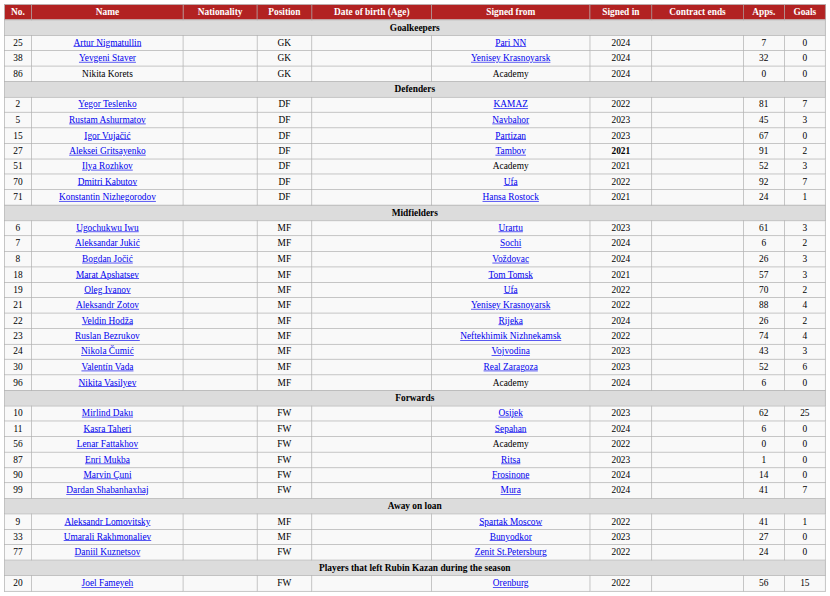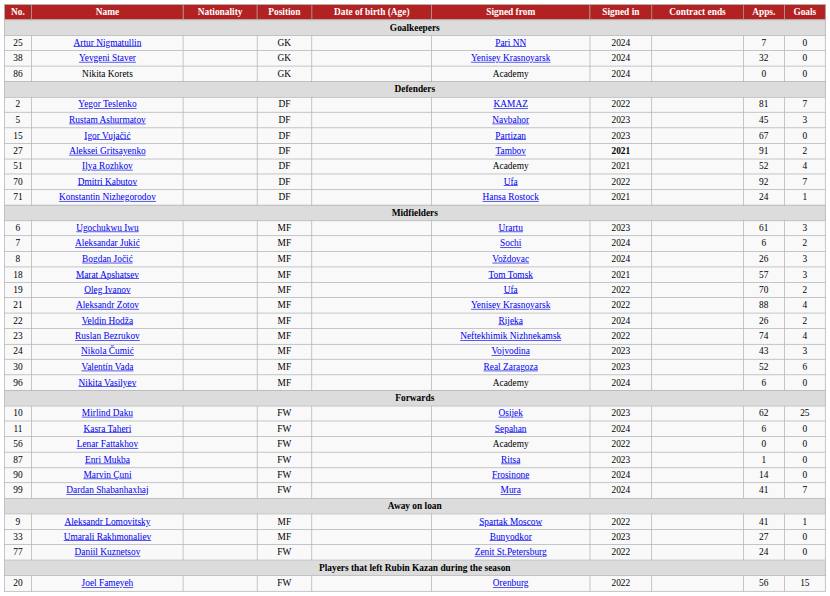Ilya Rozhkov | Goals: 3 -> 4
